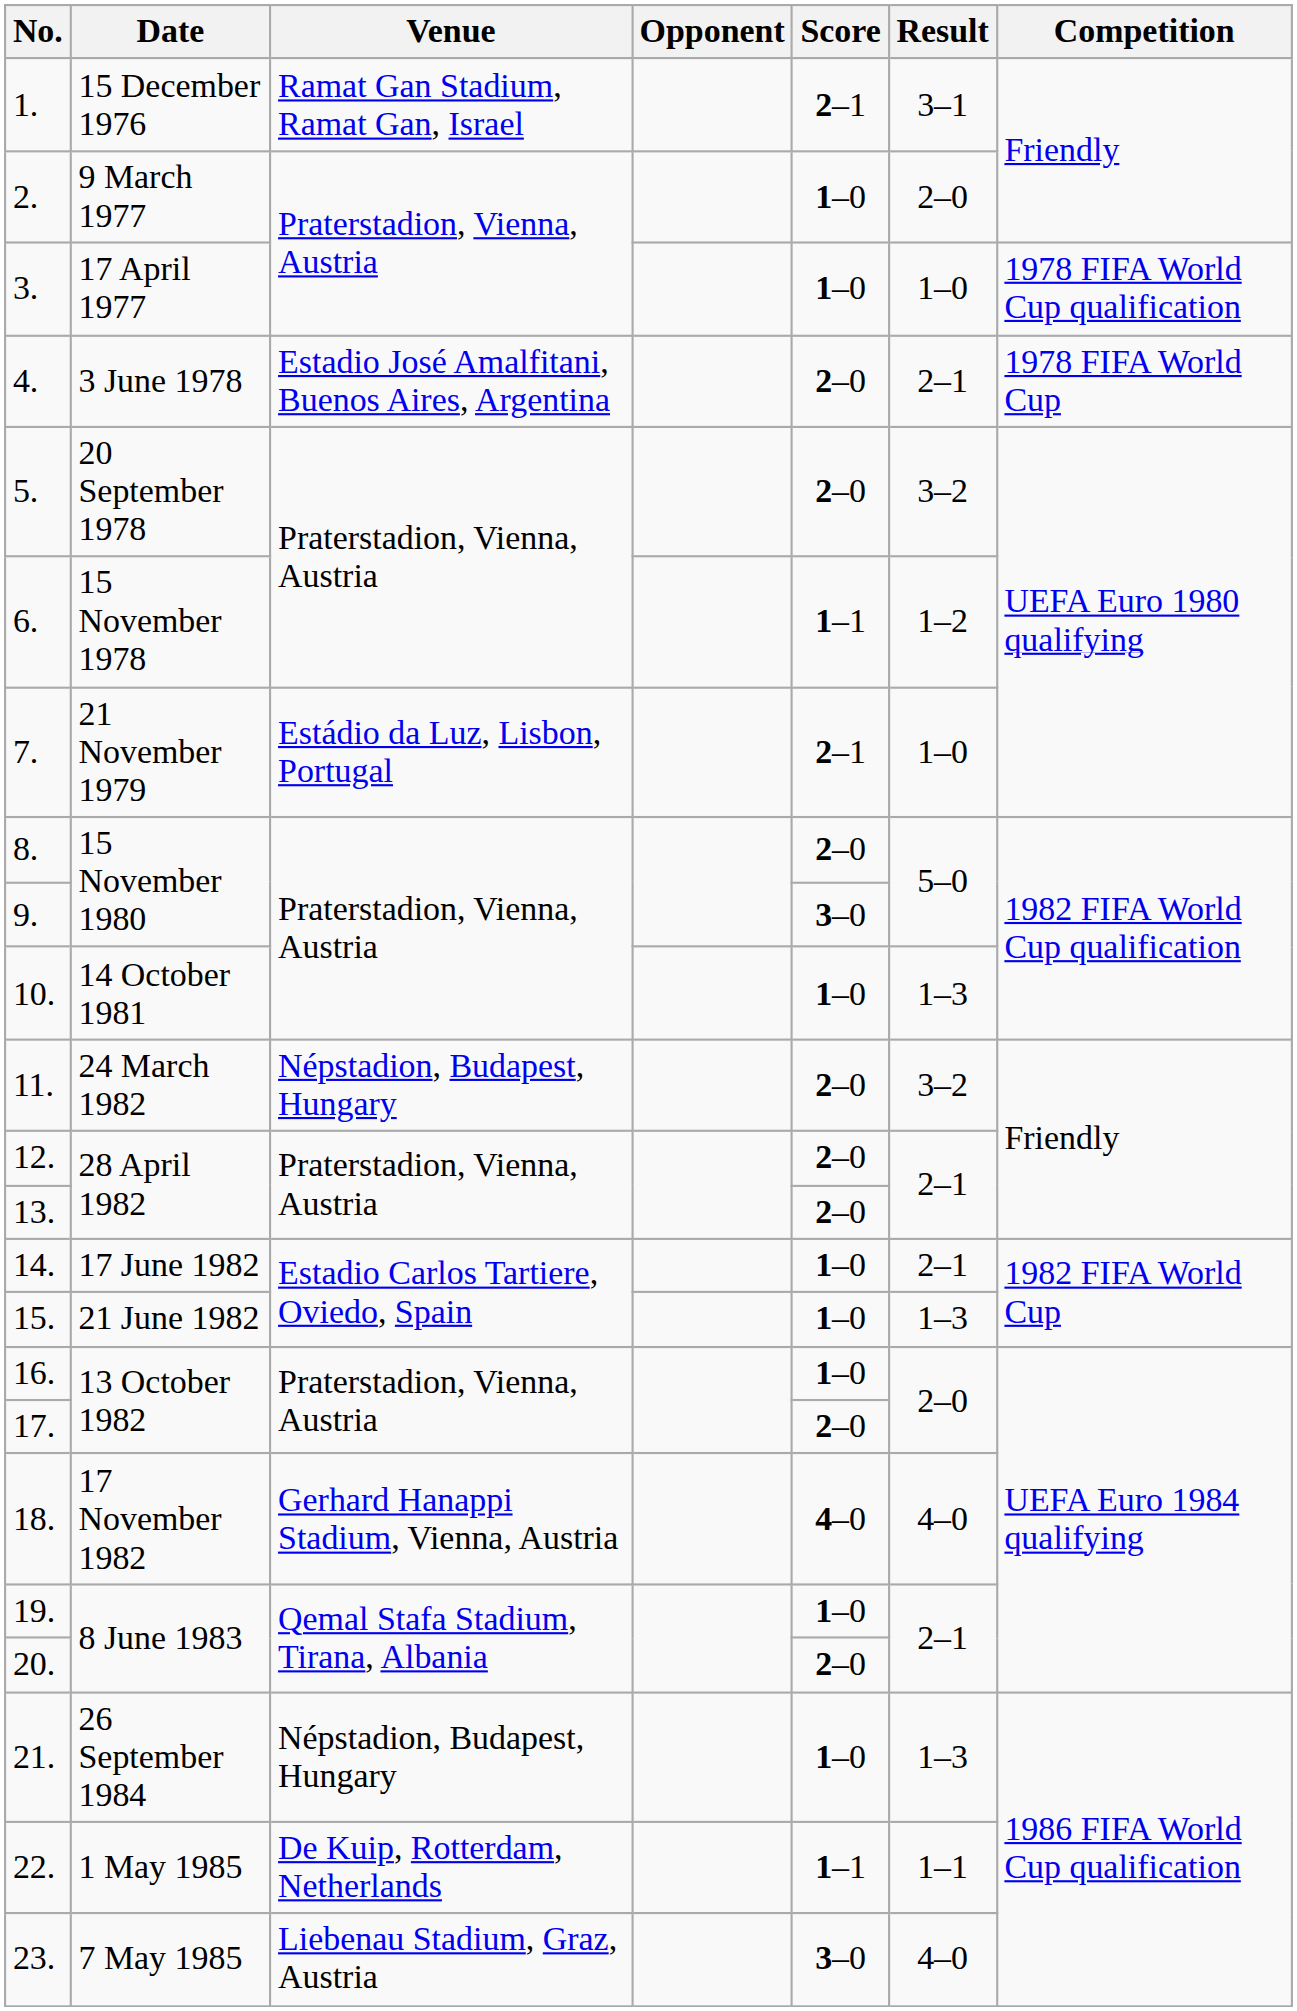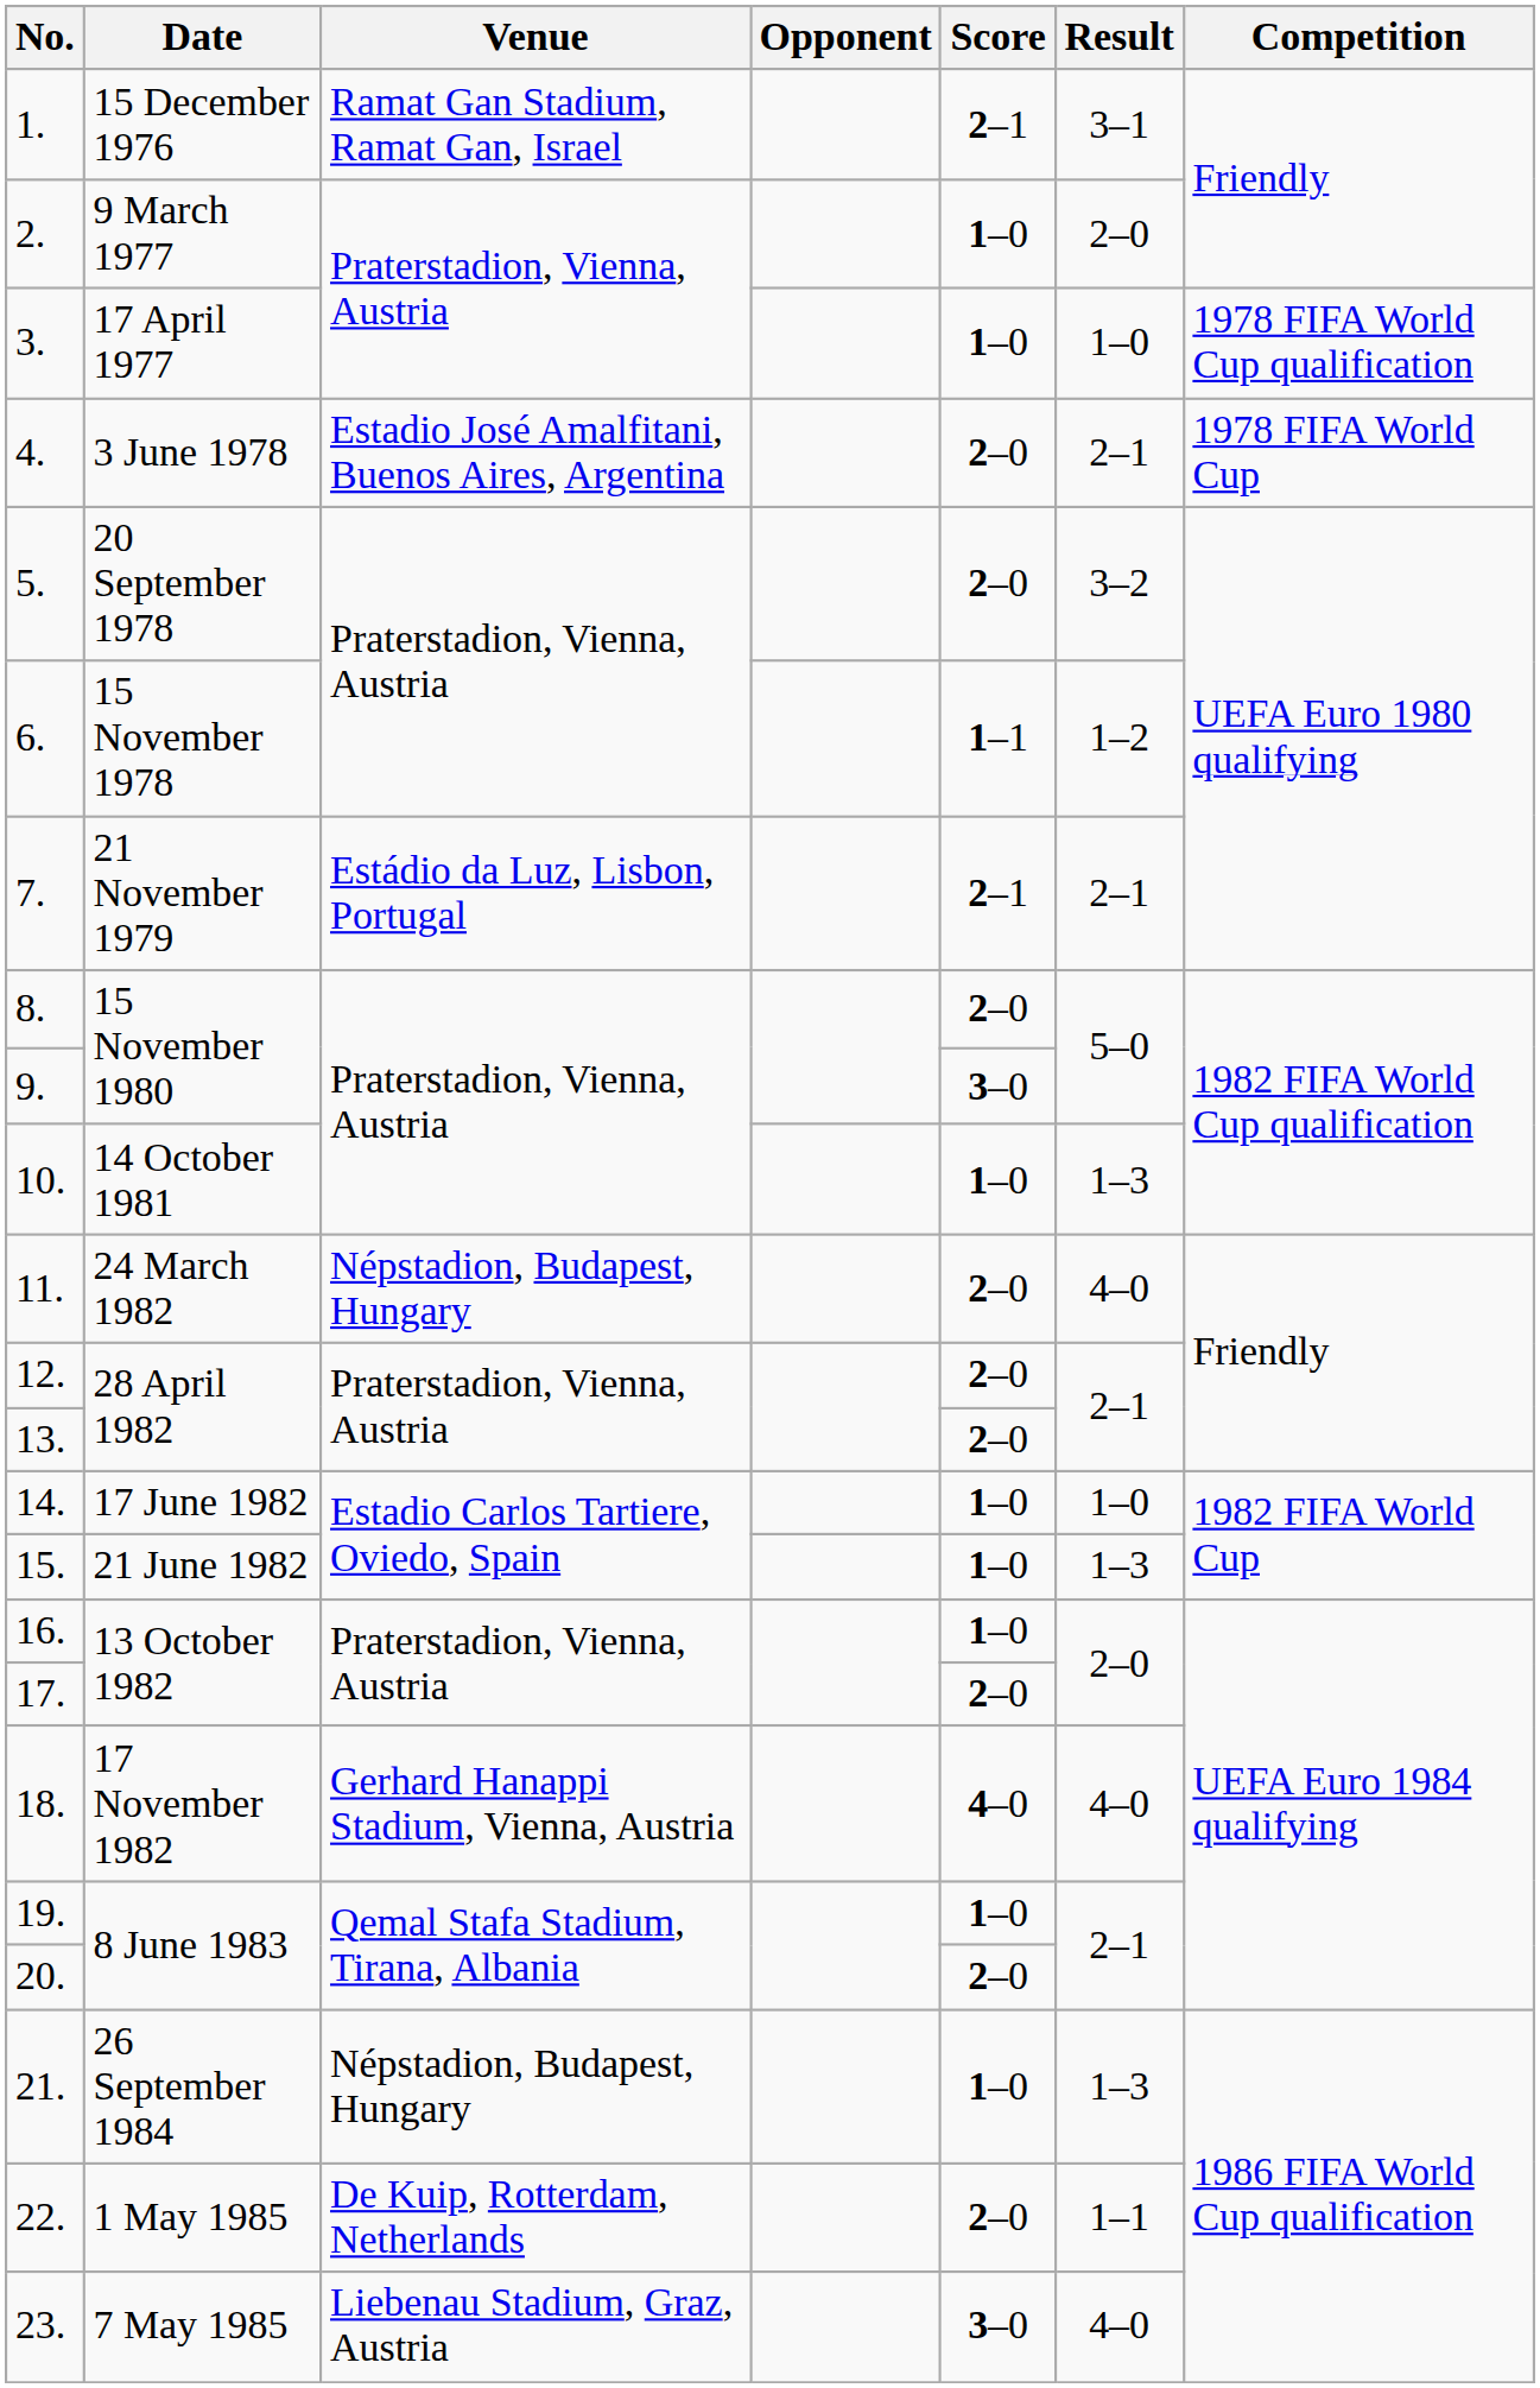7. | Result: 1–0 -> 2–1
11. | Result: 3–2 -> 4–0
14. | Result: 2–1 -> 1–0
22. | Score: 1–1 -> 2–0
